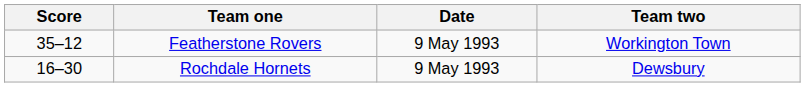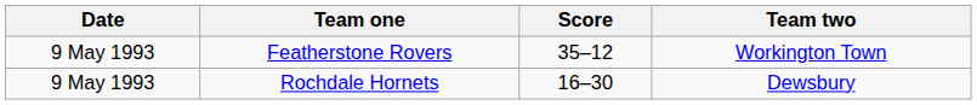columns swapped: Date <-> Score
